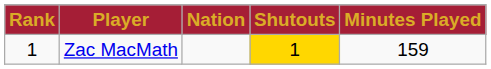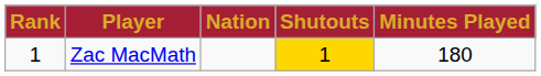Zac MacMath | Minutes Played: 159 -> 180
